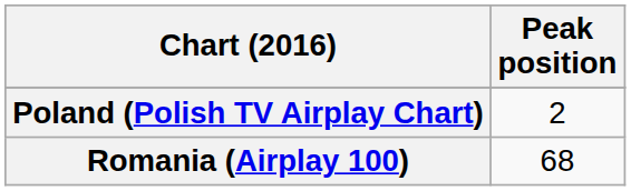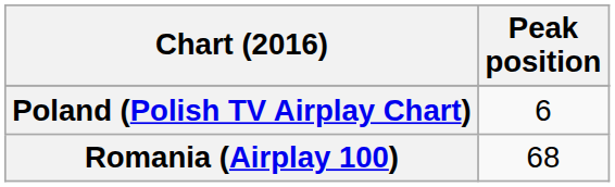Poland (Polish TV Airplay Chart) | Peak position: 2 -> 6
